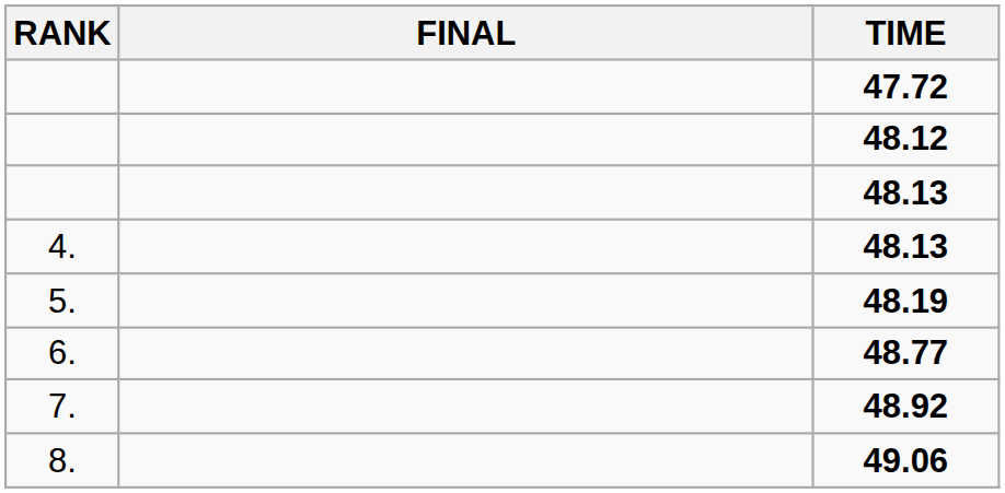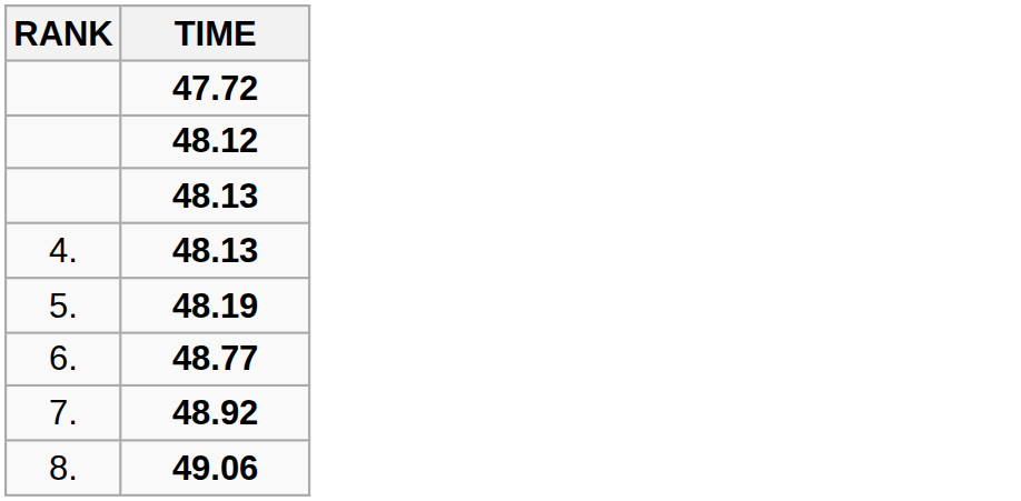- column: FINAL
